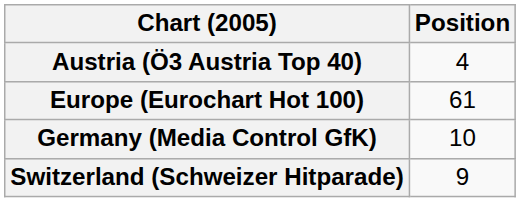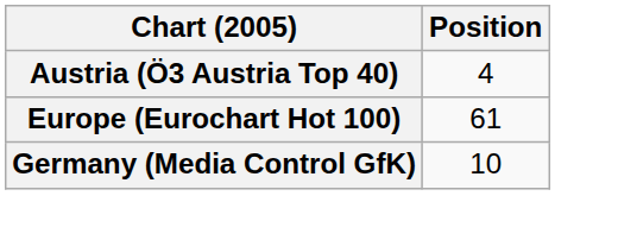- row: Switzerland (Schweizer Hitparade) | 9
